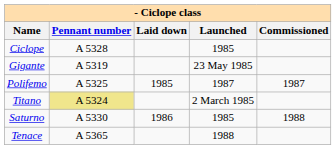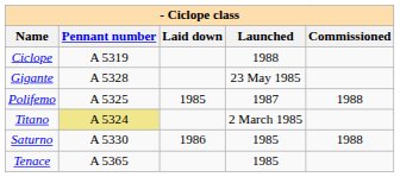Ciclope | Pennant number: A 5328 -> A 5319
Ciclope | Launched: 1985 -> 1988
Gigante | Pennant number: A 5319 -> A 5328
Polifemo | Commissioned: 1987 -> 1988
Tenace | Launched: 1988 -> 1985
